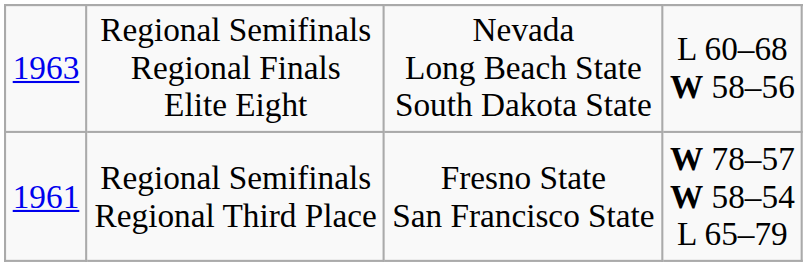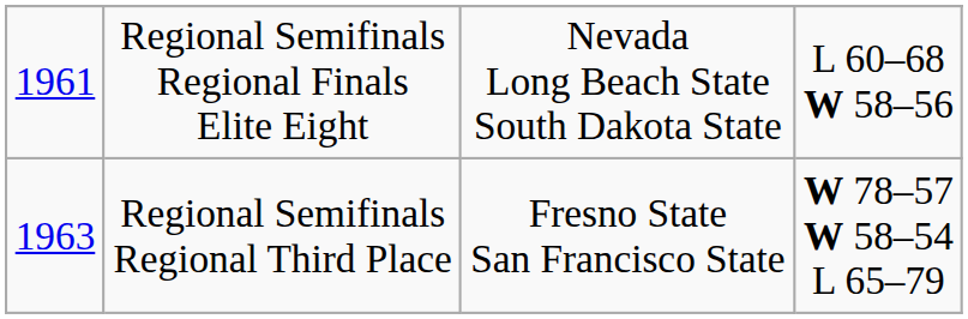Regional Semifinals Regional Finals Elite Eight | column 1: 1963 -> 1961
Regional Semifinals Regional Third Place | column 1: 1961 -> 1963
